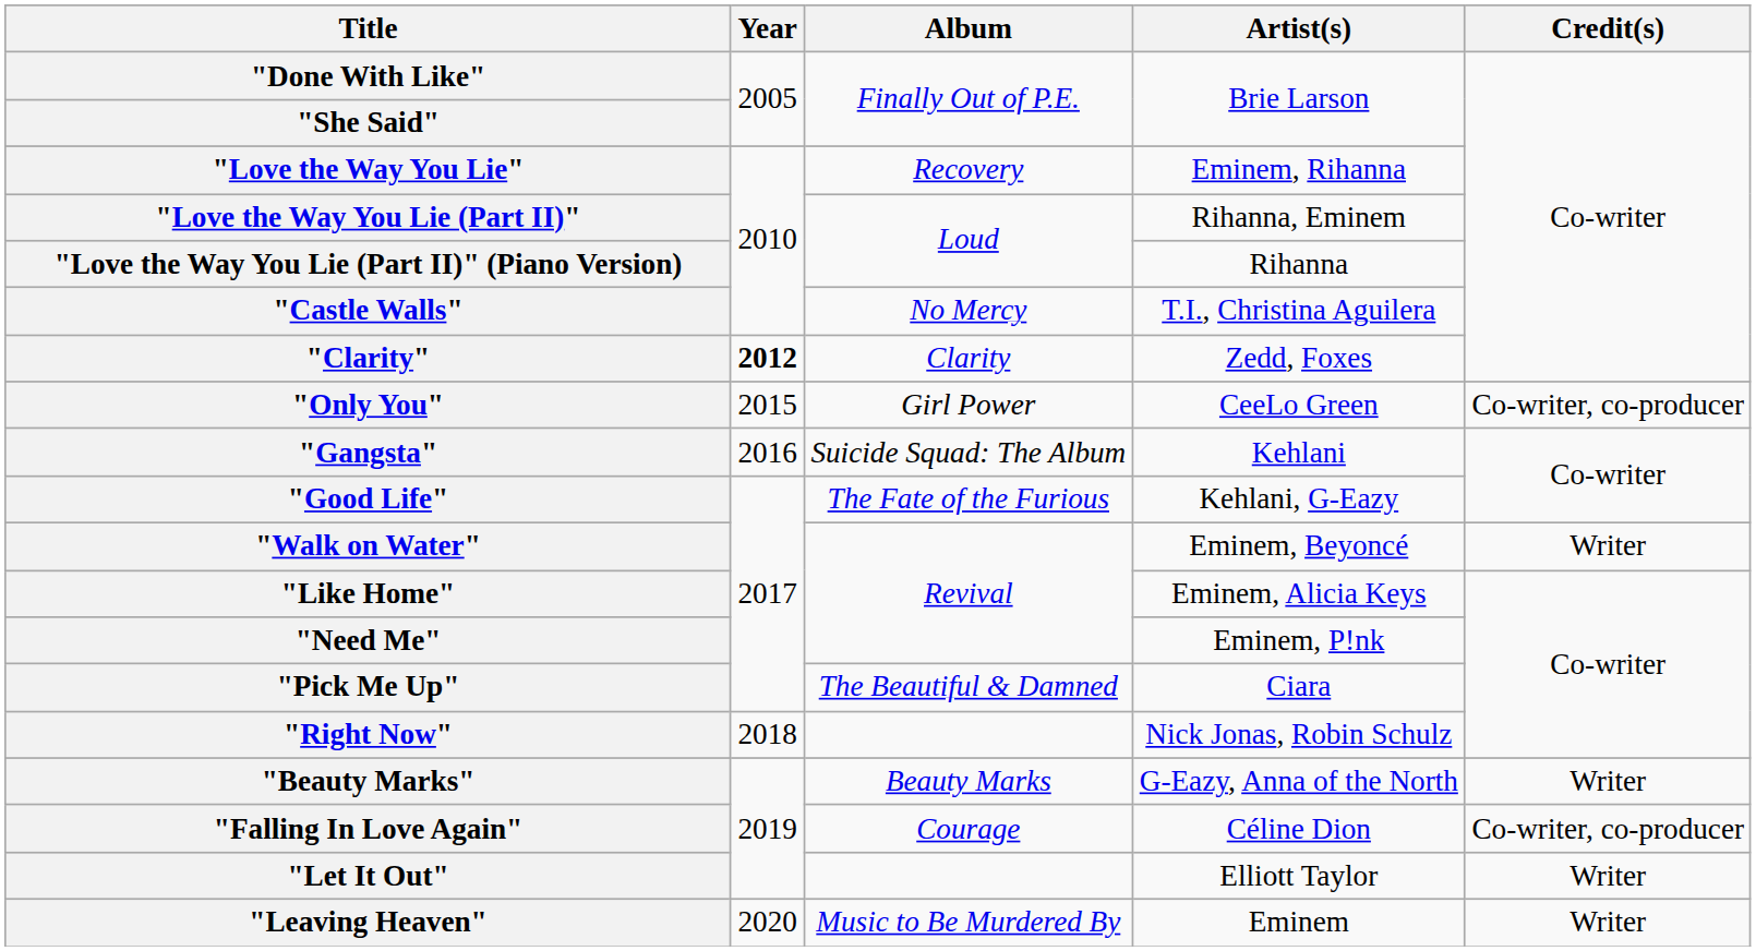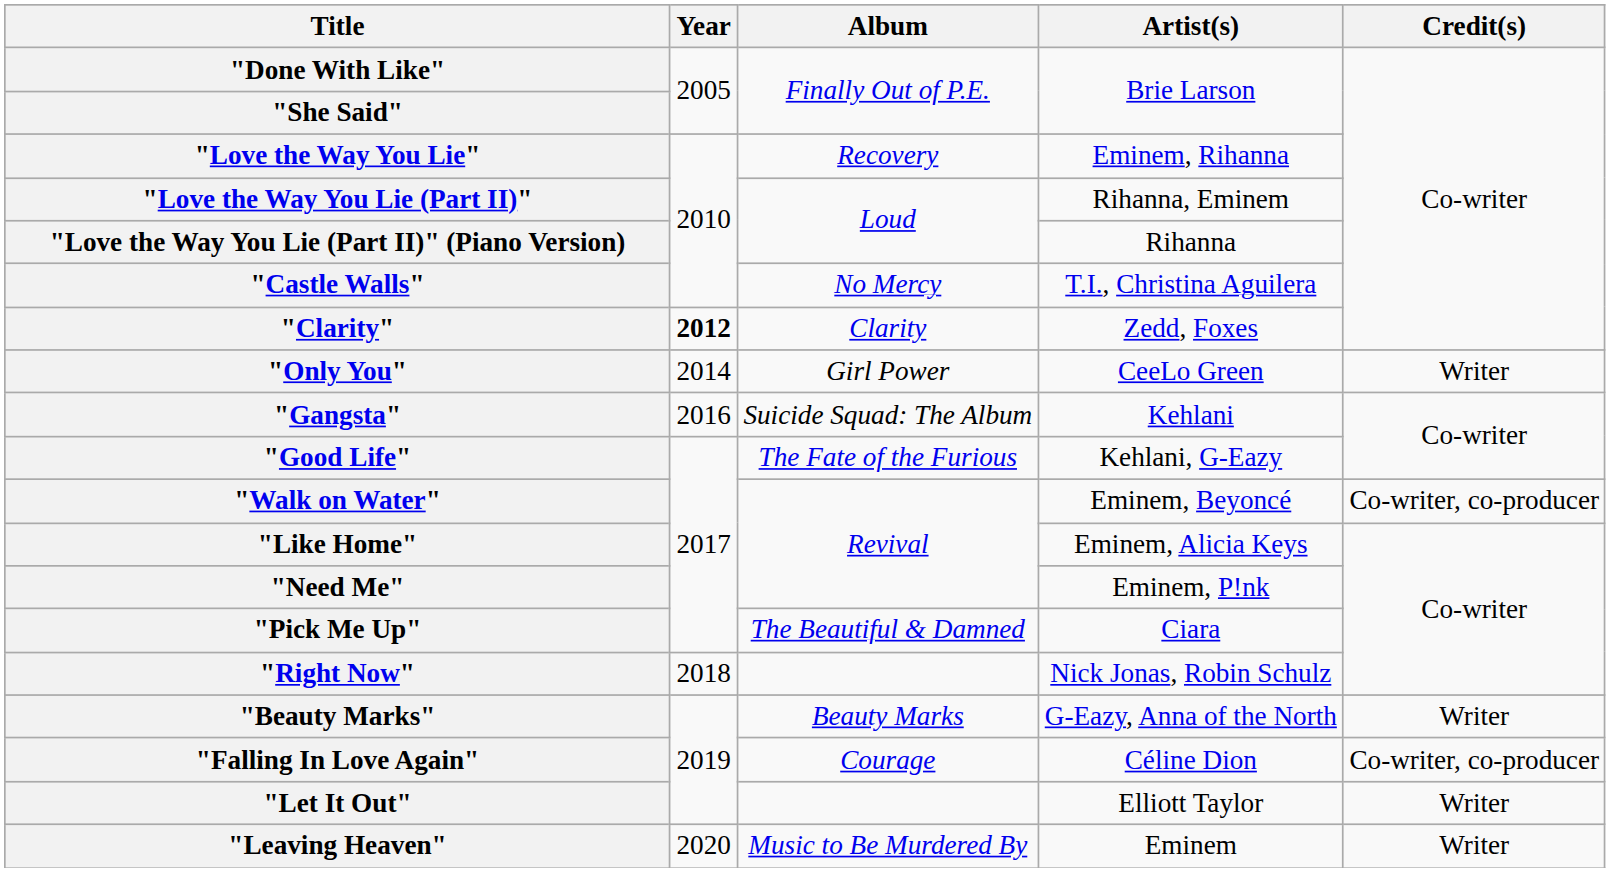"Only You" | Year: 2015 -> 2014
"Only You" | Credit(s): Co-writer, co-producer -> Writer
"Walk on Water" | Credit(s): Writer -> Co-writer, co-producer
